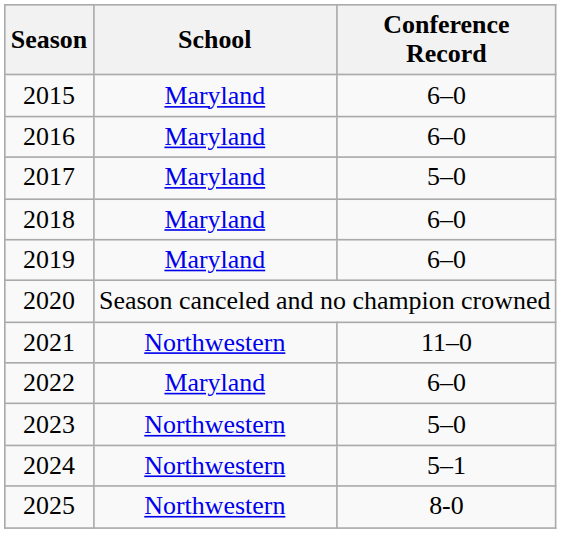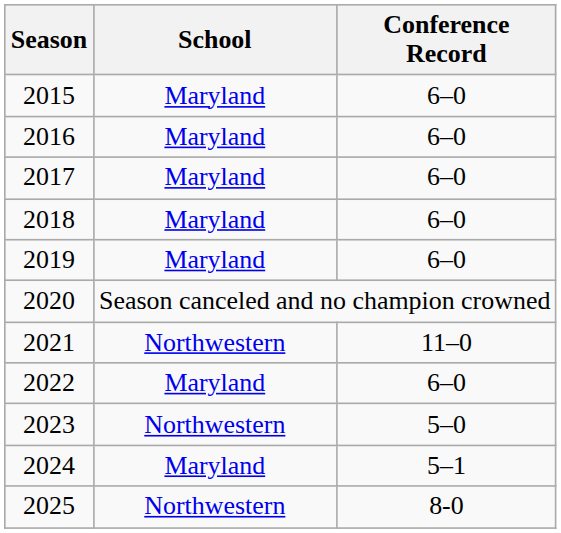2017 | Conference Record: 5–0 -> 6–0
2024 | School: Northwestern -> Maryland
